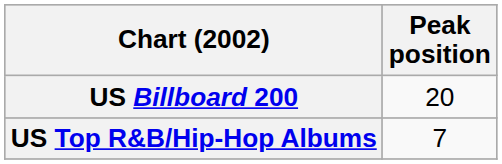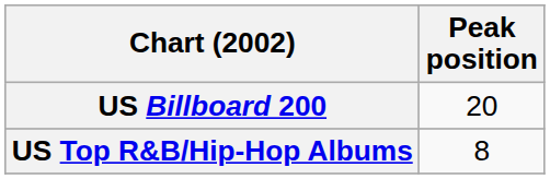US Top R&B/Hip-Hop Albums | Peak position: 7 -> 8
